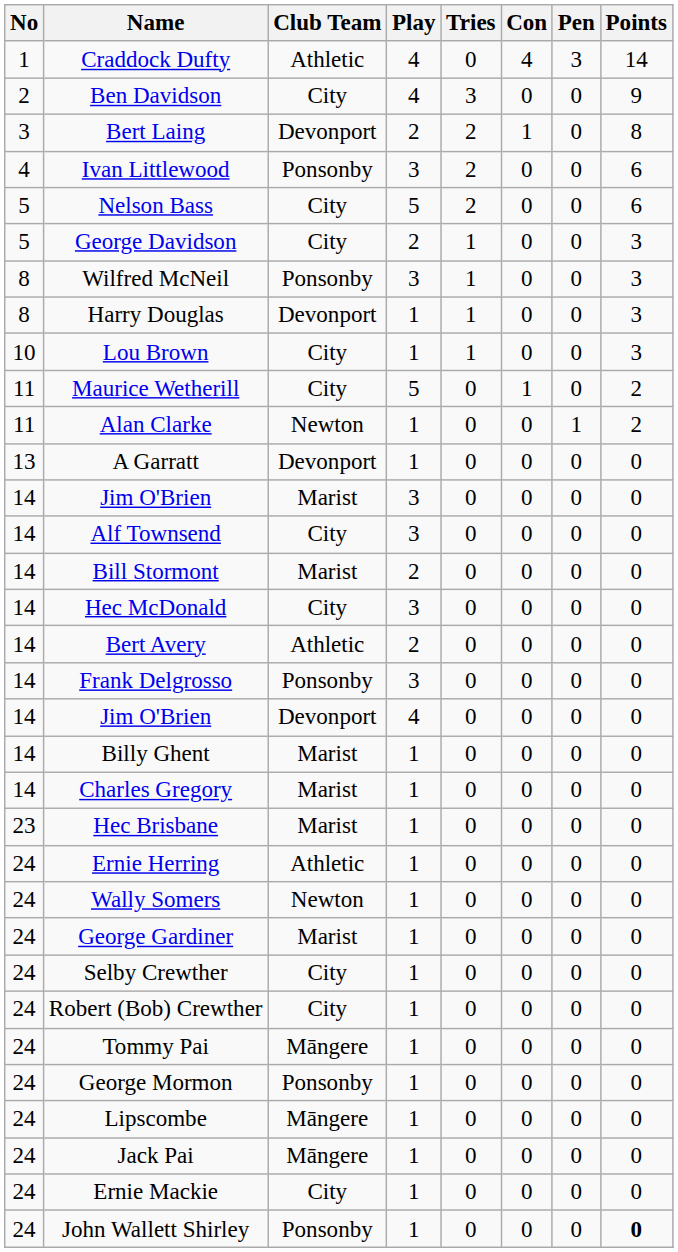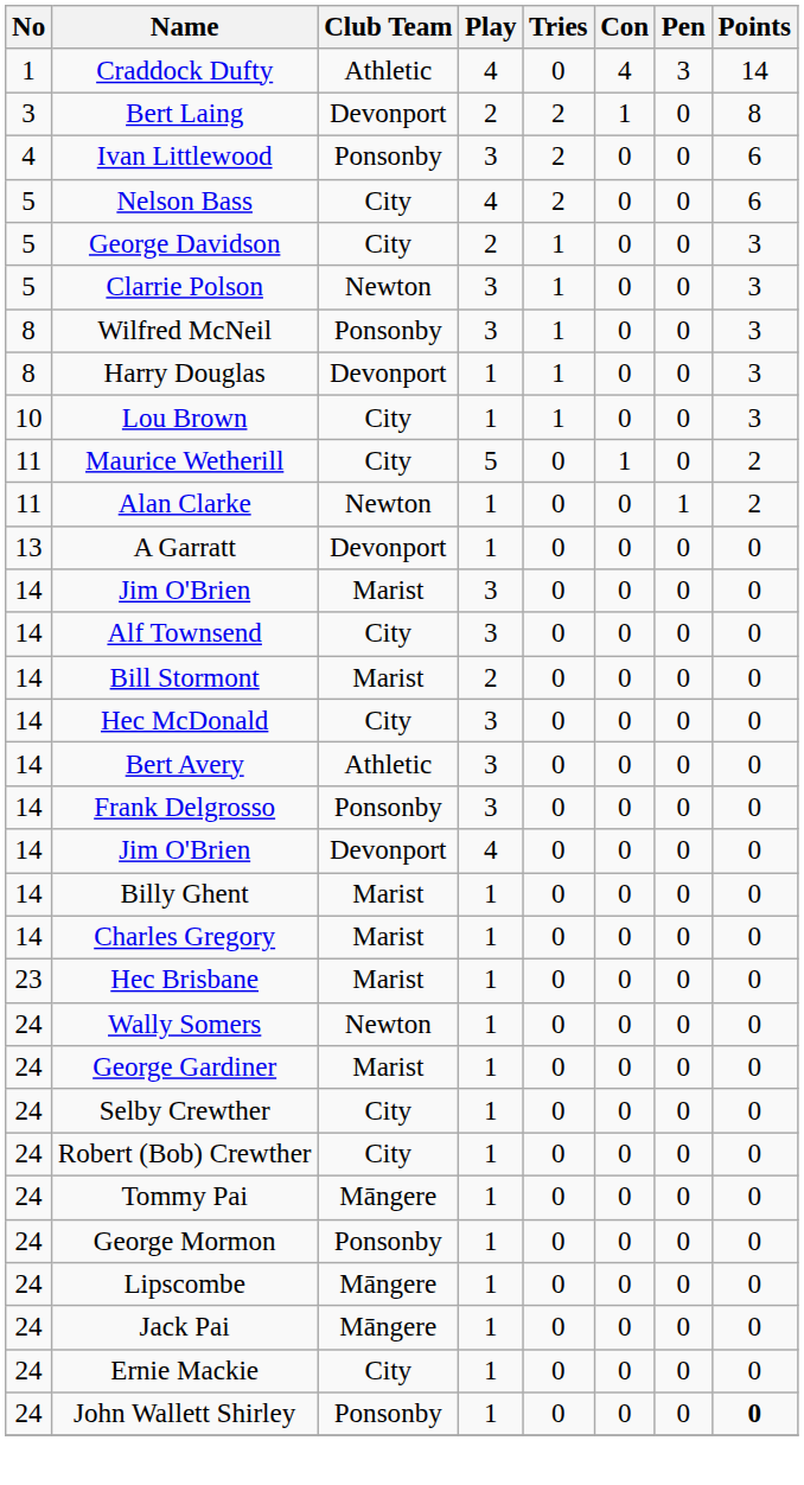- row: 2 | Ben Davidson | City | 4 | 3 | 0 | 0 | 9
Nelson Bass | Play: 5 -> 4
+ row: 5 | Clarrie Polson | Newton | 3 | 1 | 0 | 0 | 3
Bert Avery | Play: 2 -> 3
- row: 24 | Ernie Herring | Athletic | 1 | 0 | 0 | 0 | 0
